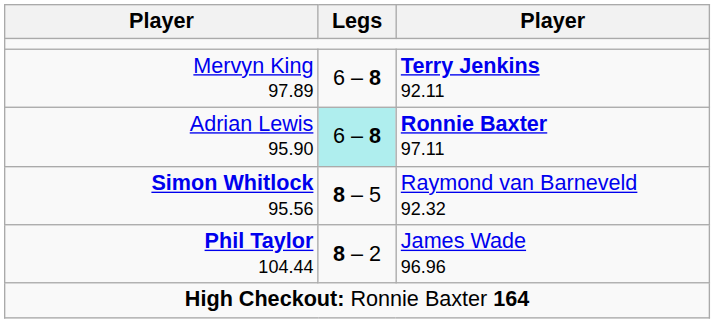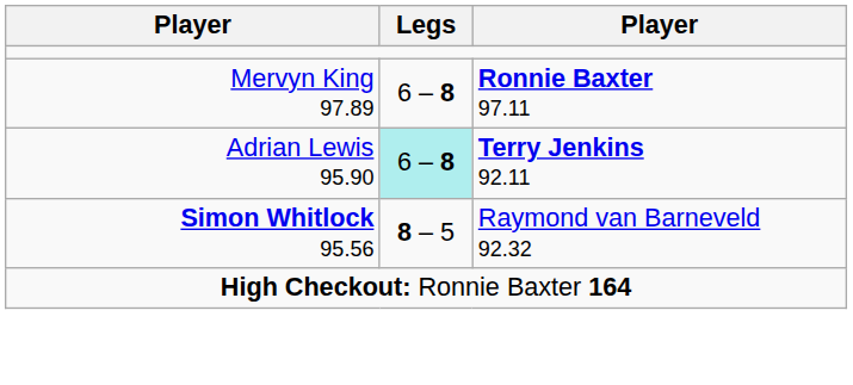Mervyn King 97.89 | column 3: Terry Jenkins 92.11 -> Ronnie Baxter 97.11
Adrian Lewis 95.90 | column 3: Ronnie Baxter 97.11 -> Terry Jenkins 92.11
- row: Phil Taylor 104.44 | 8 – 2 | James Wade 96.96
